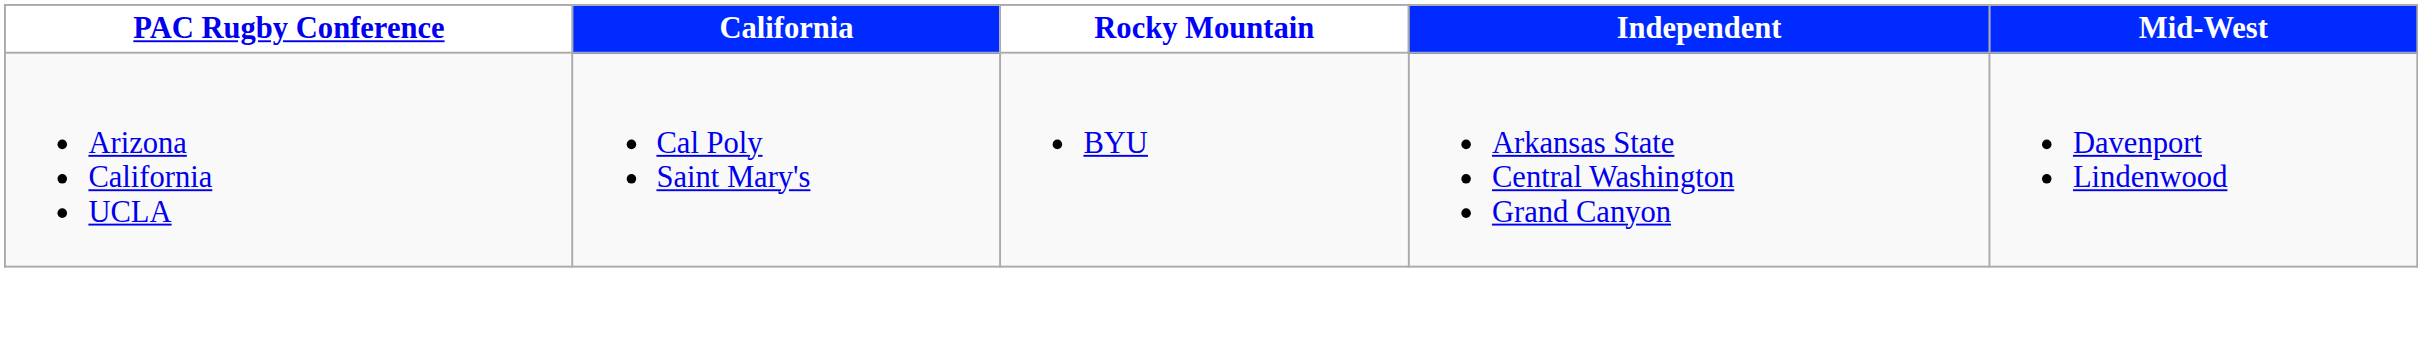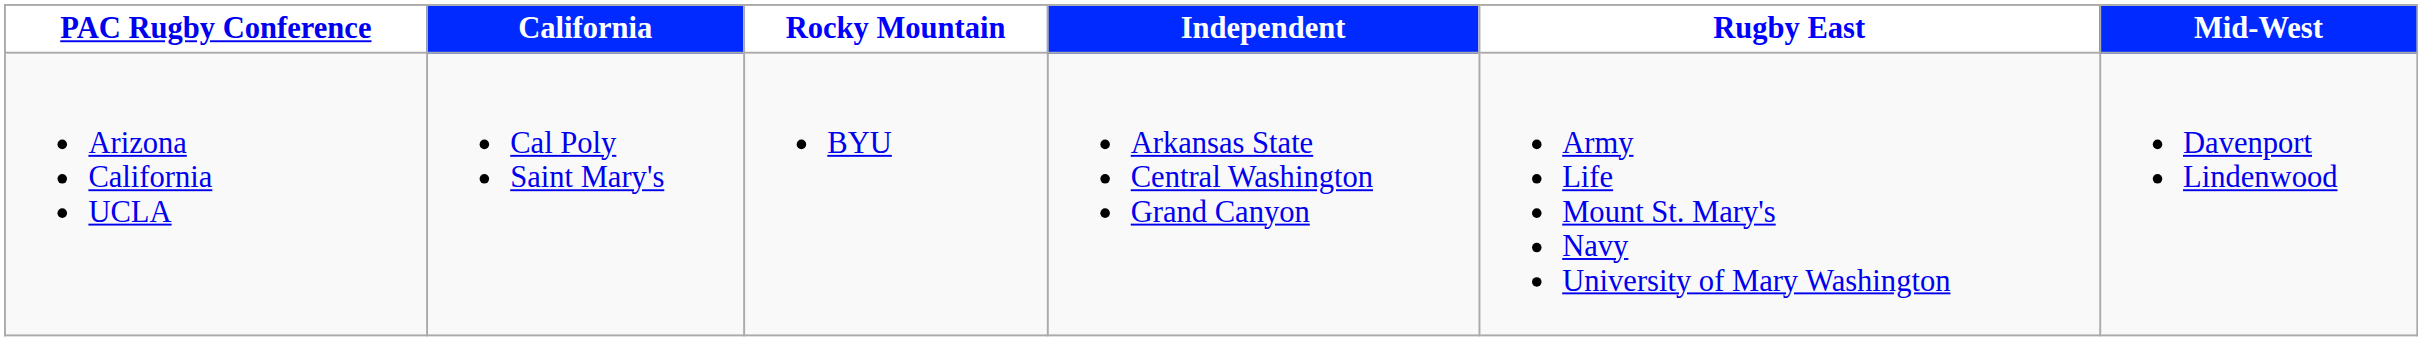+ column: Rugby East | Army Life Mount St. Mary's Navy University of Mary Washington
